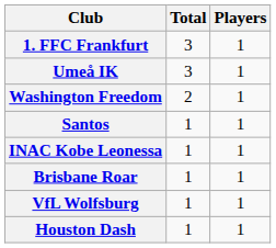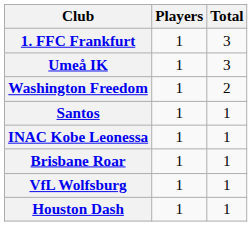columns swapped: Players <-> Total
